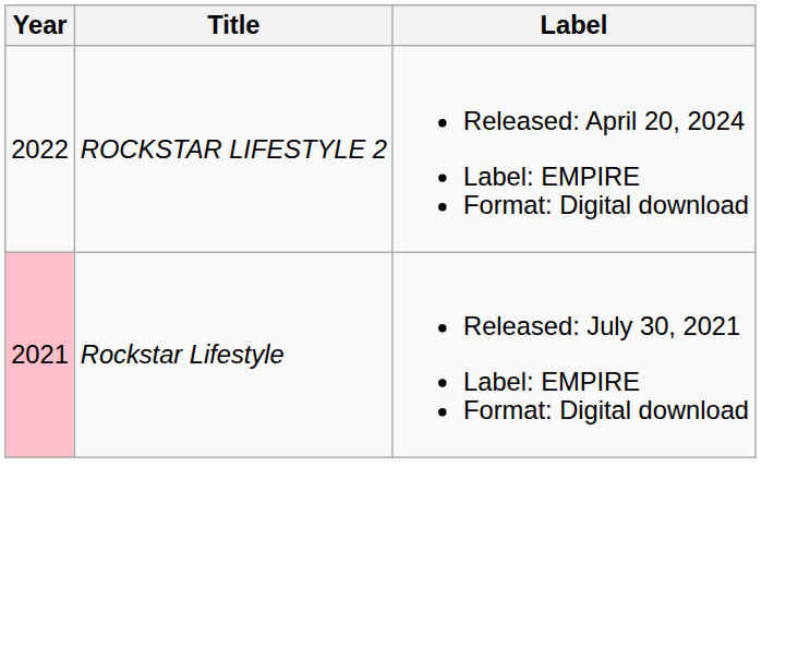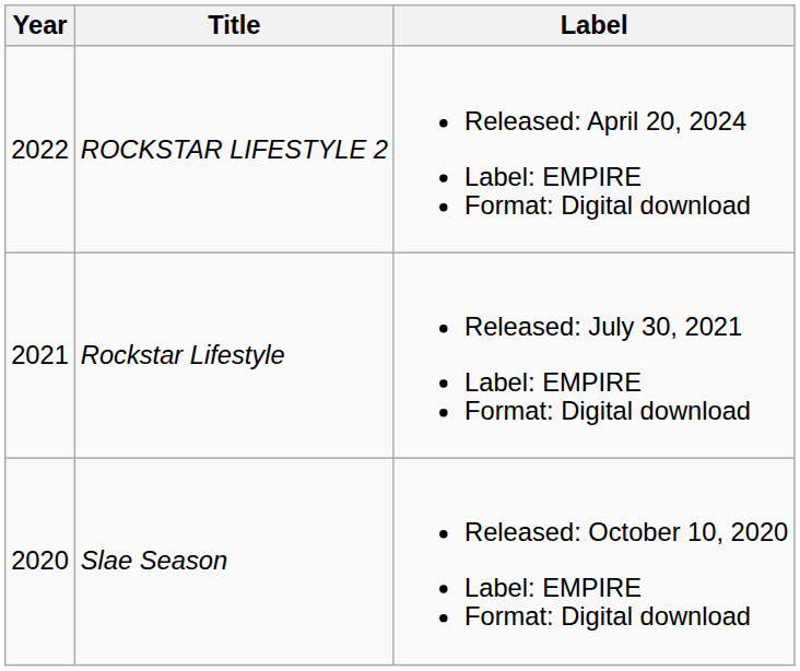Rockstar Lifestyle | Year: pink background -> no background
+ row: 2020 | Slae Season | Released: October 10, 2020 Label: EMPIRE Format: Digital download
